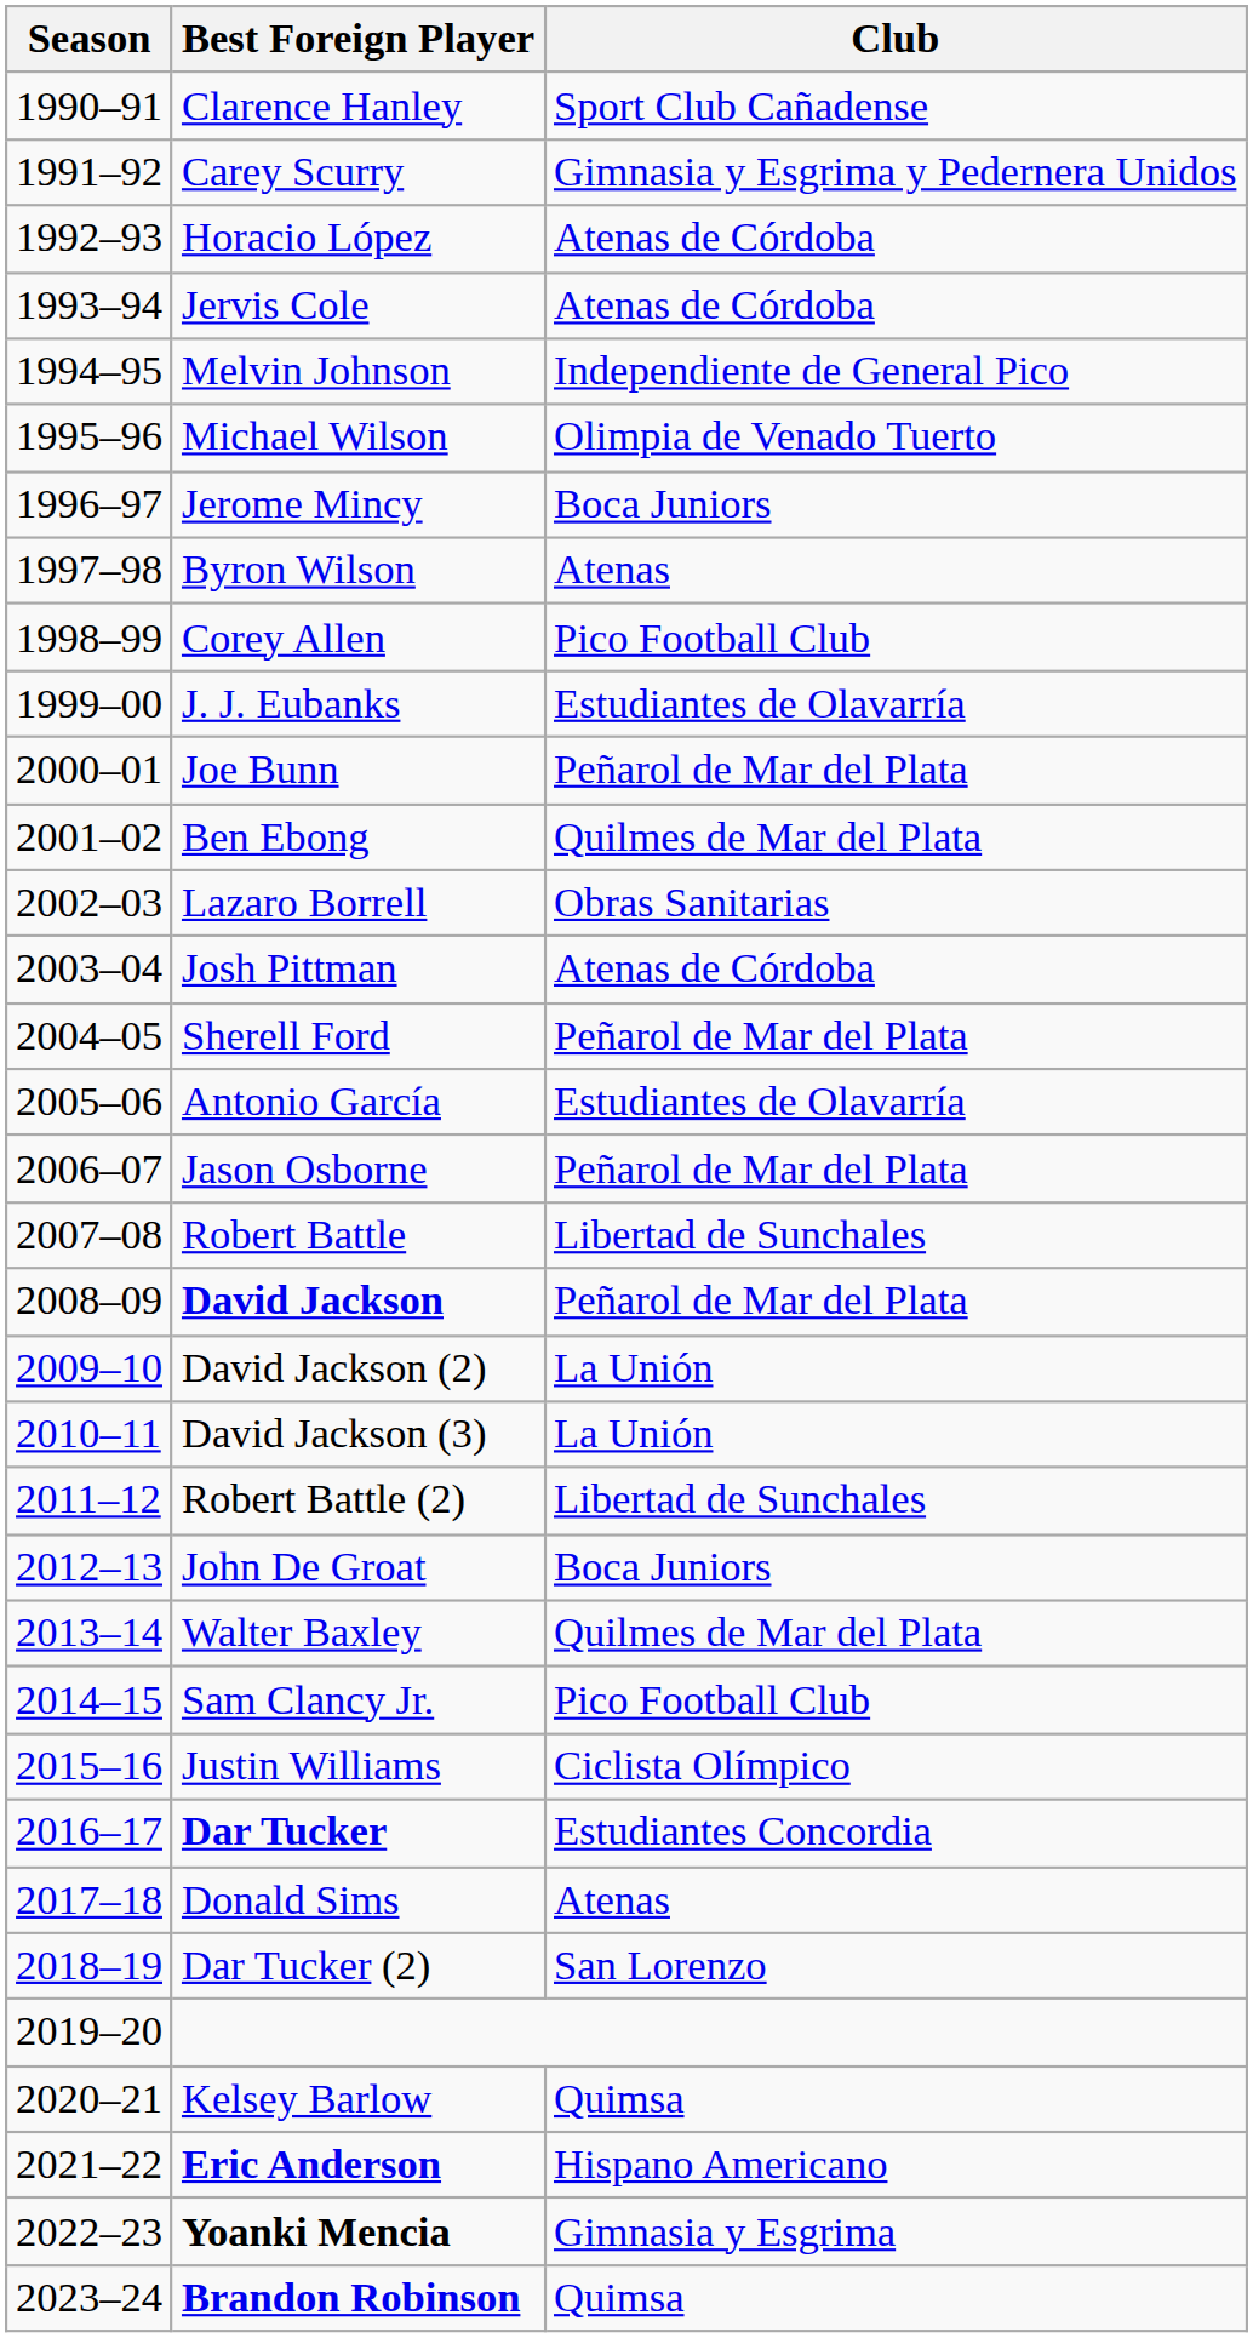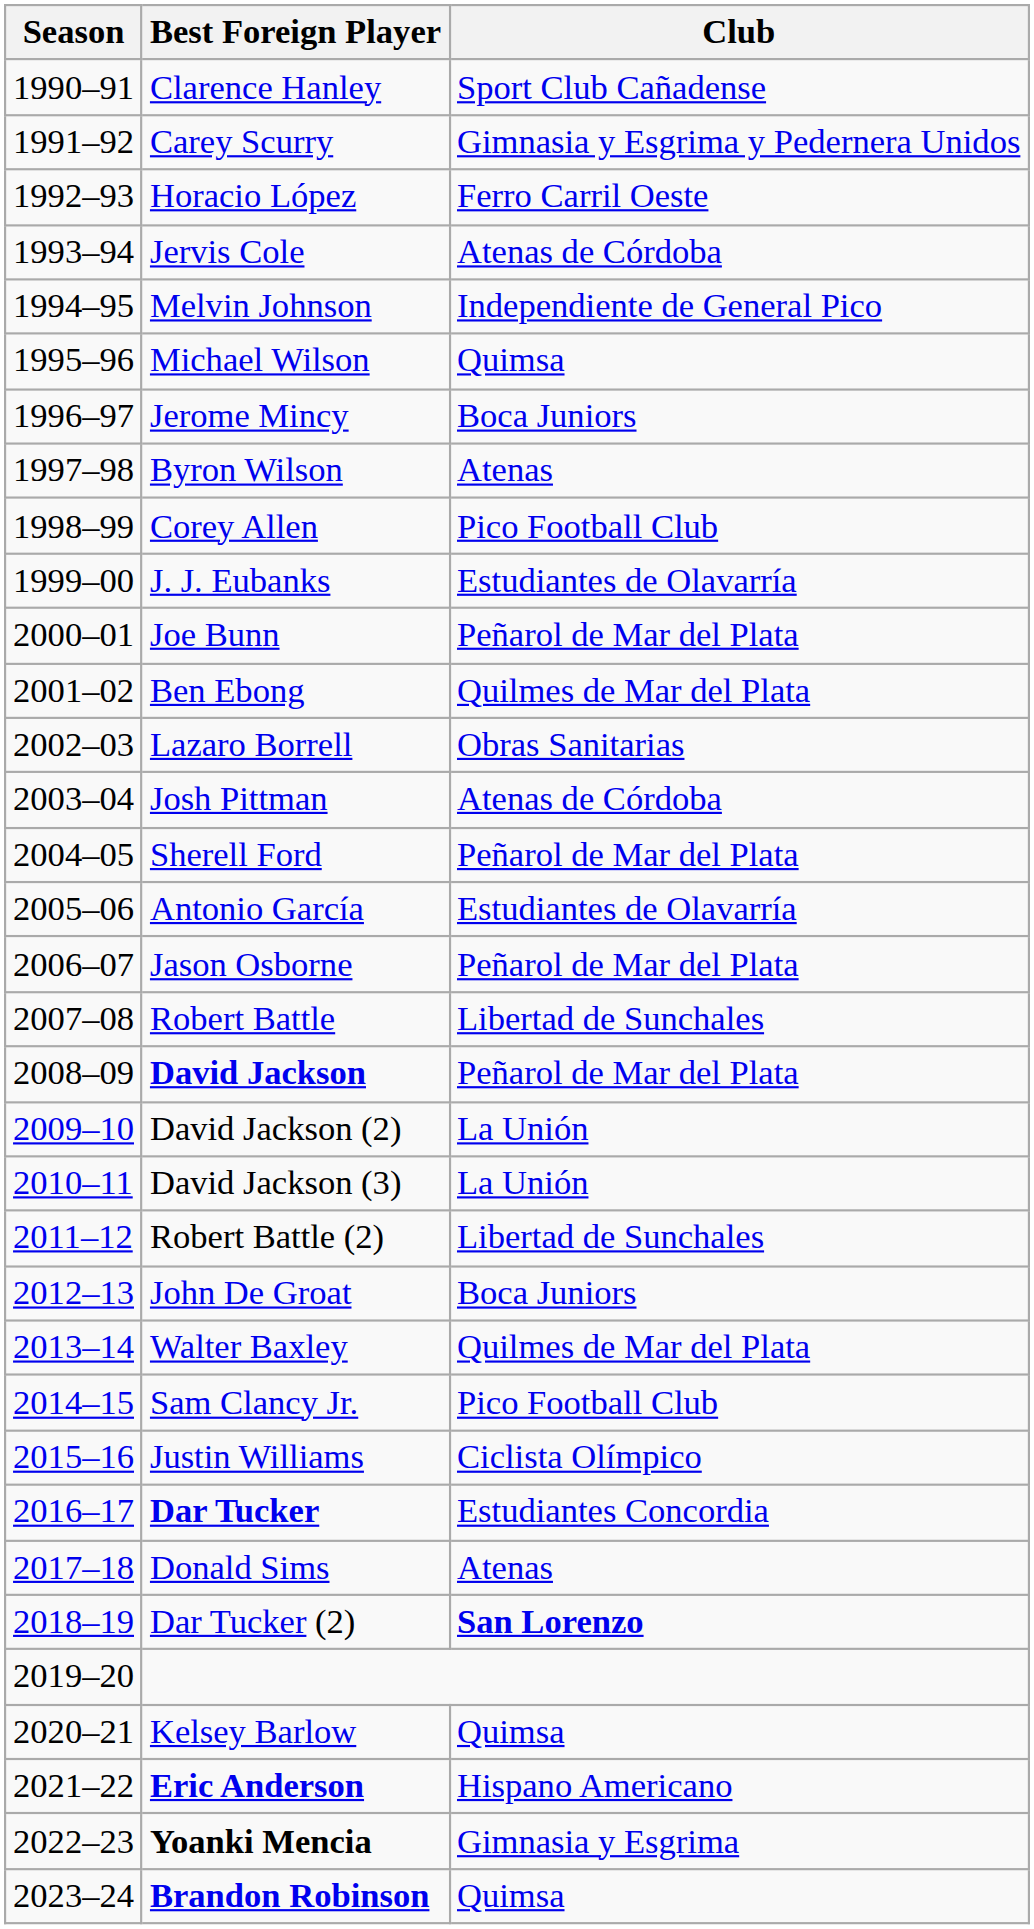Horacio López | Club: Atenas de Córdoba -> Ferro Carril Oeste
Michael Wilson | Club: Olimpia de Venado Tuerto -> Quimsa
Dar Tucker (2) | Club: normal -> bold
